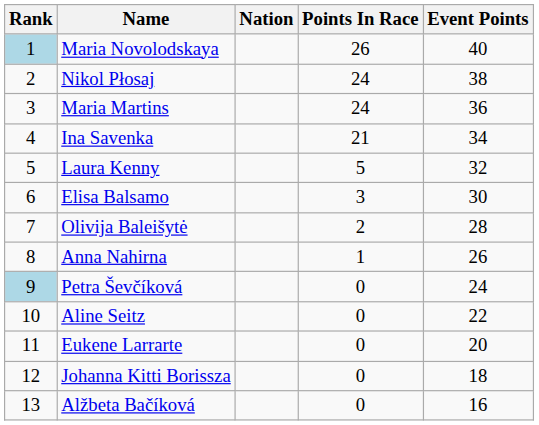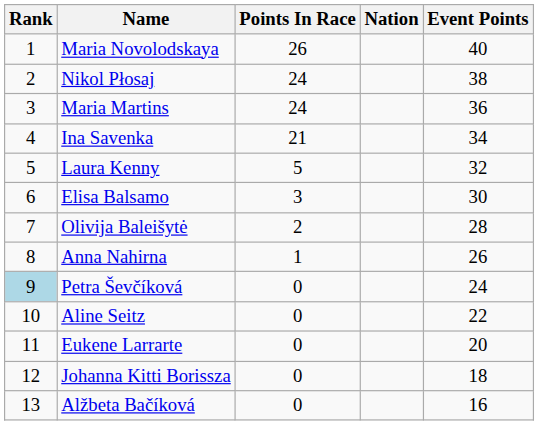columns swapped: Nation <-> Points In Race
Maria Novolodskaya | Rank: lightblue background -> no background
